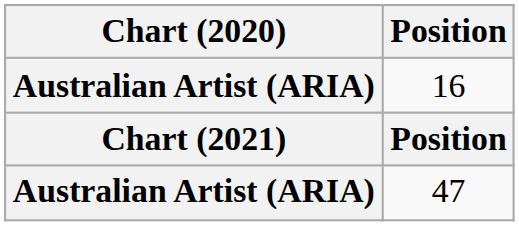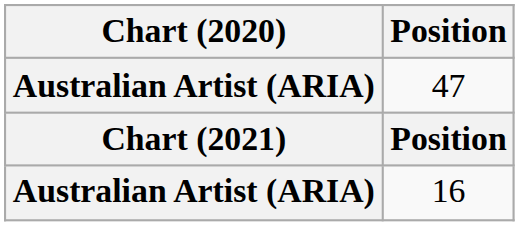rows swapped: 16 <-> 47
